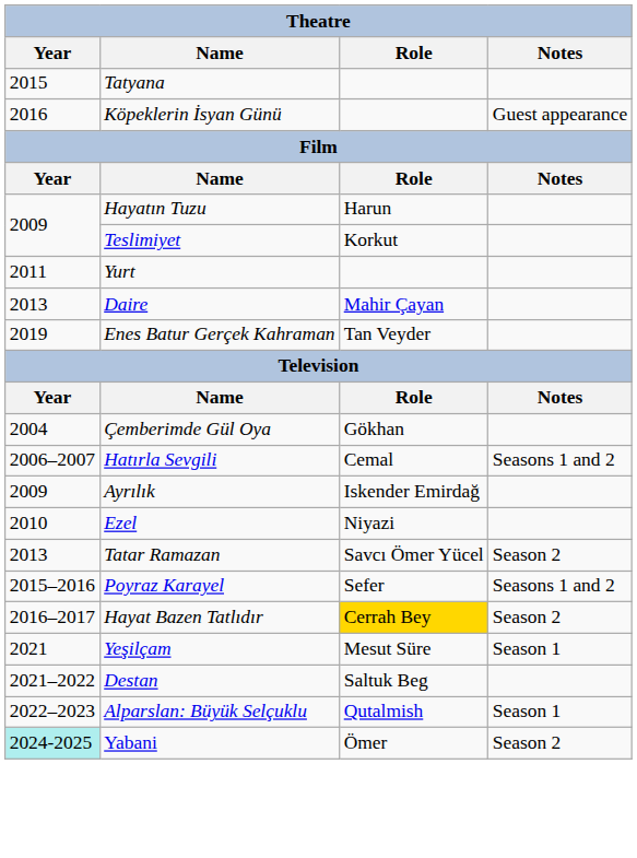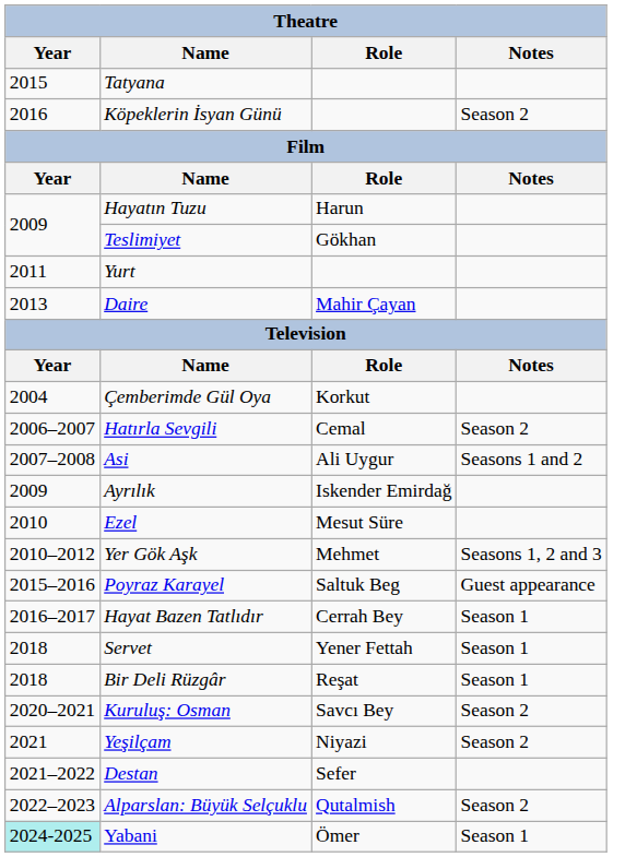Köpeklerin İsyan Günü | Notes: Guest appearance -> Season 2
Teslimiyet | Role: Korkut -> Gökhan
- row: 2019 | Enes Batur Gerçek Kahraman | Tan Veyder
Çemberimde Gül Oya | Role: Gökhan -> Korkut
Hatırla Sevgili | Notes: Seasons 1 and 2 -> Season 2
+ row: 2007–2008 | Asi | Ali Uygur | Seasons 1 and 2
Ezel | Role: Niyazi -> Mesut Süre
+ row: 2010–2012 | Yer Gök Aşk | Mehmet | Seasons 1, 2 and 3
- row: 2013 | Tatar Ramazan | Savcı Ömer Yücel | Season 2
Poyraz Karayel | Role: Sefer -> Saltuk Beg
Poyraz Karayel | Notes: Seasons 1 and 2 -> Guest appearance
Hayat Bazen Tatlıdır | Role: gold background -> no background
Hayat Bazen Tatlıdır | Notes: Season 2 -> Season 1
+ row: 2018 | Servet | Yener Fettah | Season 1
+ row: 2018 | Bir Deli Rüzgâr | Reşat | Season 1
+ row: 2020–2021 | Kuruluş: Osman | Savcı Bey | Season 2
Yeşilçam | Role: Mesut Süre -> Niyazi
Yeşilçam | Notes: Season 1 -> Season 2
Destan | Role: Saltuk Beg -> Sefer
Alparslan: Büyük Selçuklu | Notes: Season 1 -> Season 2
Yabani | Notes: Season 2 -> Season 1
